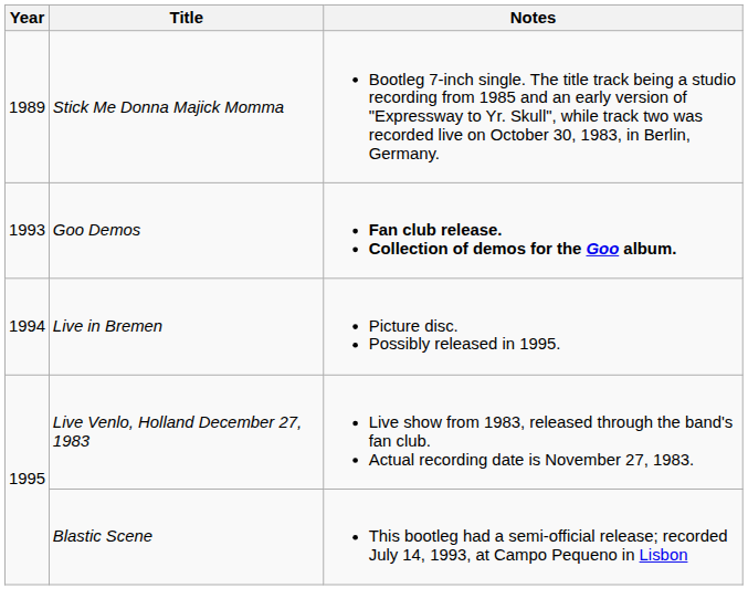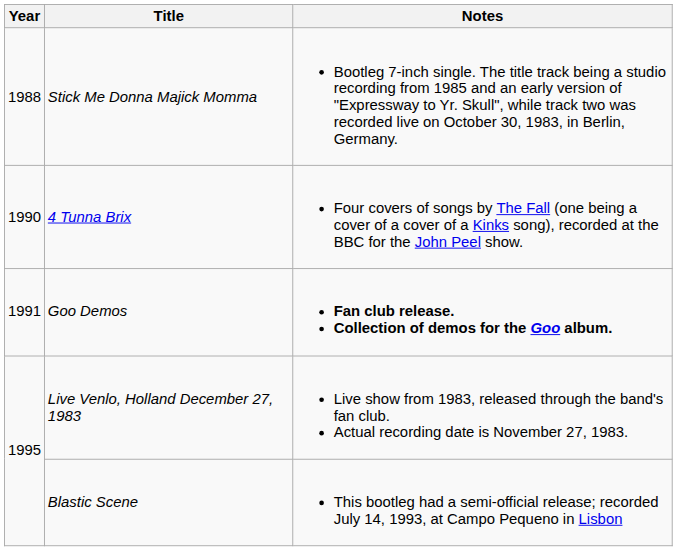Stick Me Donna Majick Momma | Year: 1989 -> 1988
+ row: 1990 | 4 Tunna Brix | Four covers of songs by The Fall (one being a cover of a cover of a Kinks song), recorded at the BBC for the John Peel show.
Goo Demos | Year: 1993 -> 1991
- row: 1994 | Live in Bremen | Picture disc. Possibly released in 1995.
